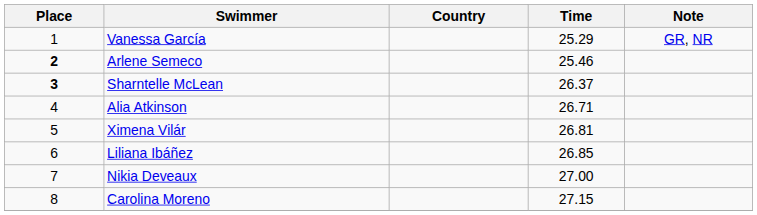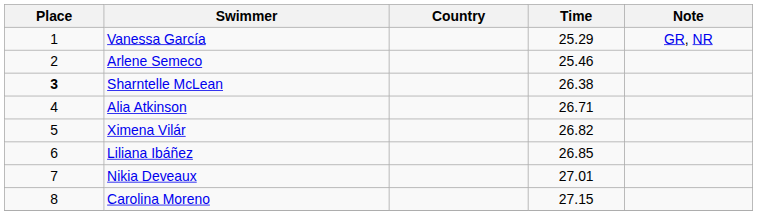Arlene Semeco | Place: bold -> normal
Sharntelle McLean | Time: 26.37 -> 26.38
Ximena Vilár | Time: 26.81 -> 26.82
Nikia Deveaux | Time: 27.00 -> 27.01
